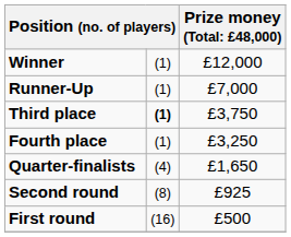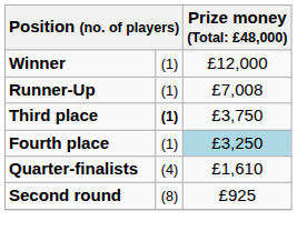Runner-Up | column 3: £7,000 -> £7,008
Fourth place | column 3: no background -> lightblue background
Quarter-finalists | column 3: £1,650 -> £1,610
- row: First round | (16) | £500
